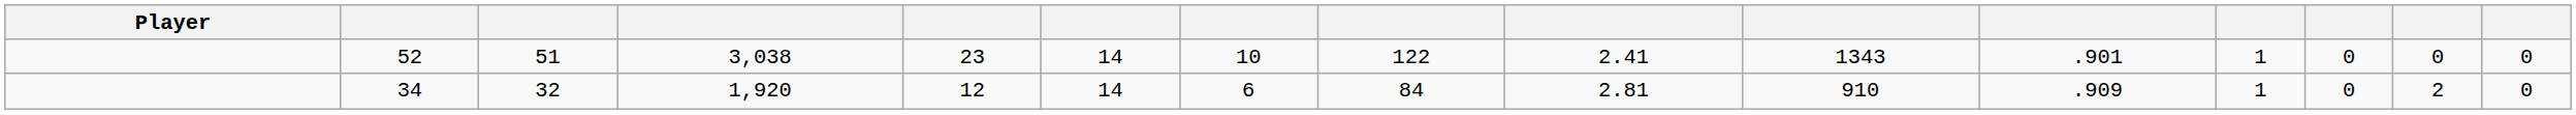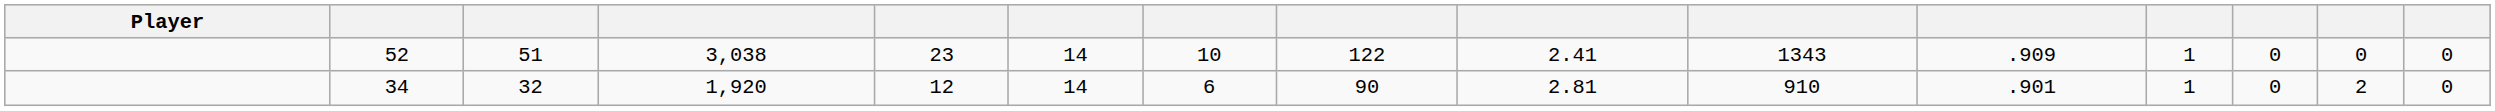52 | column 11: .901 -> .909
34 | column 8: 84 -> 90
34 | column 11: .909 -> .901
